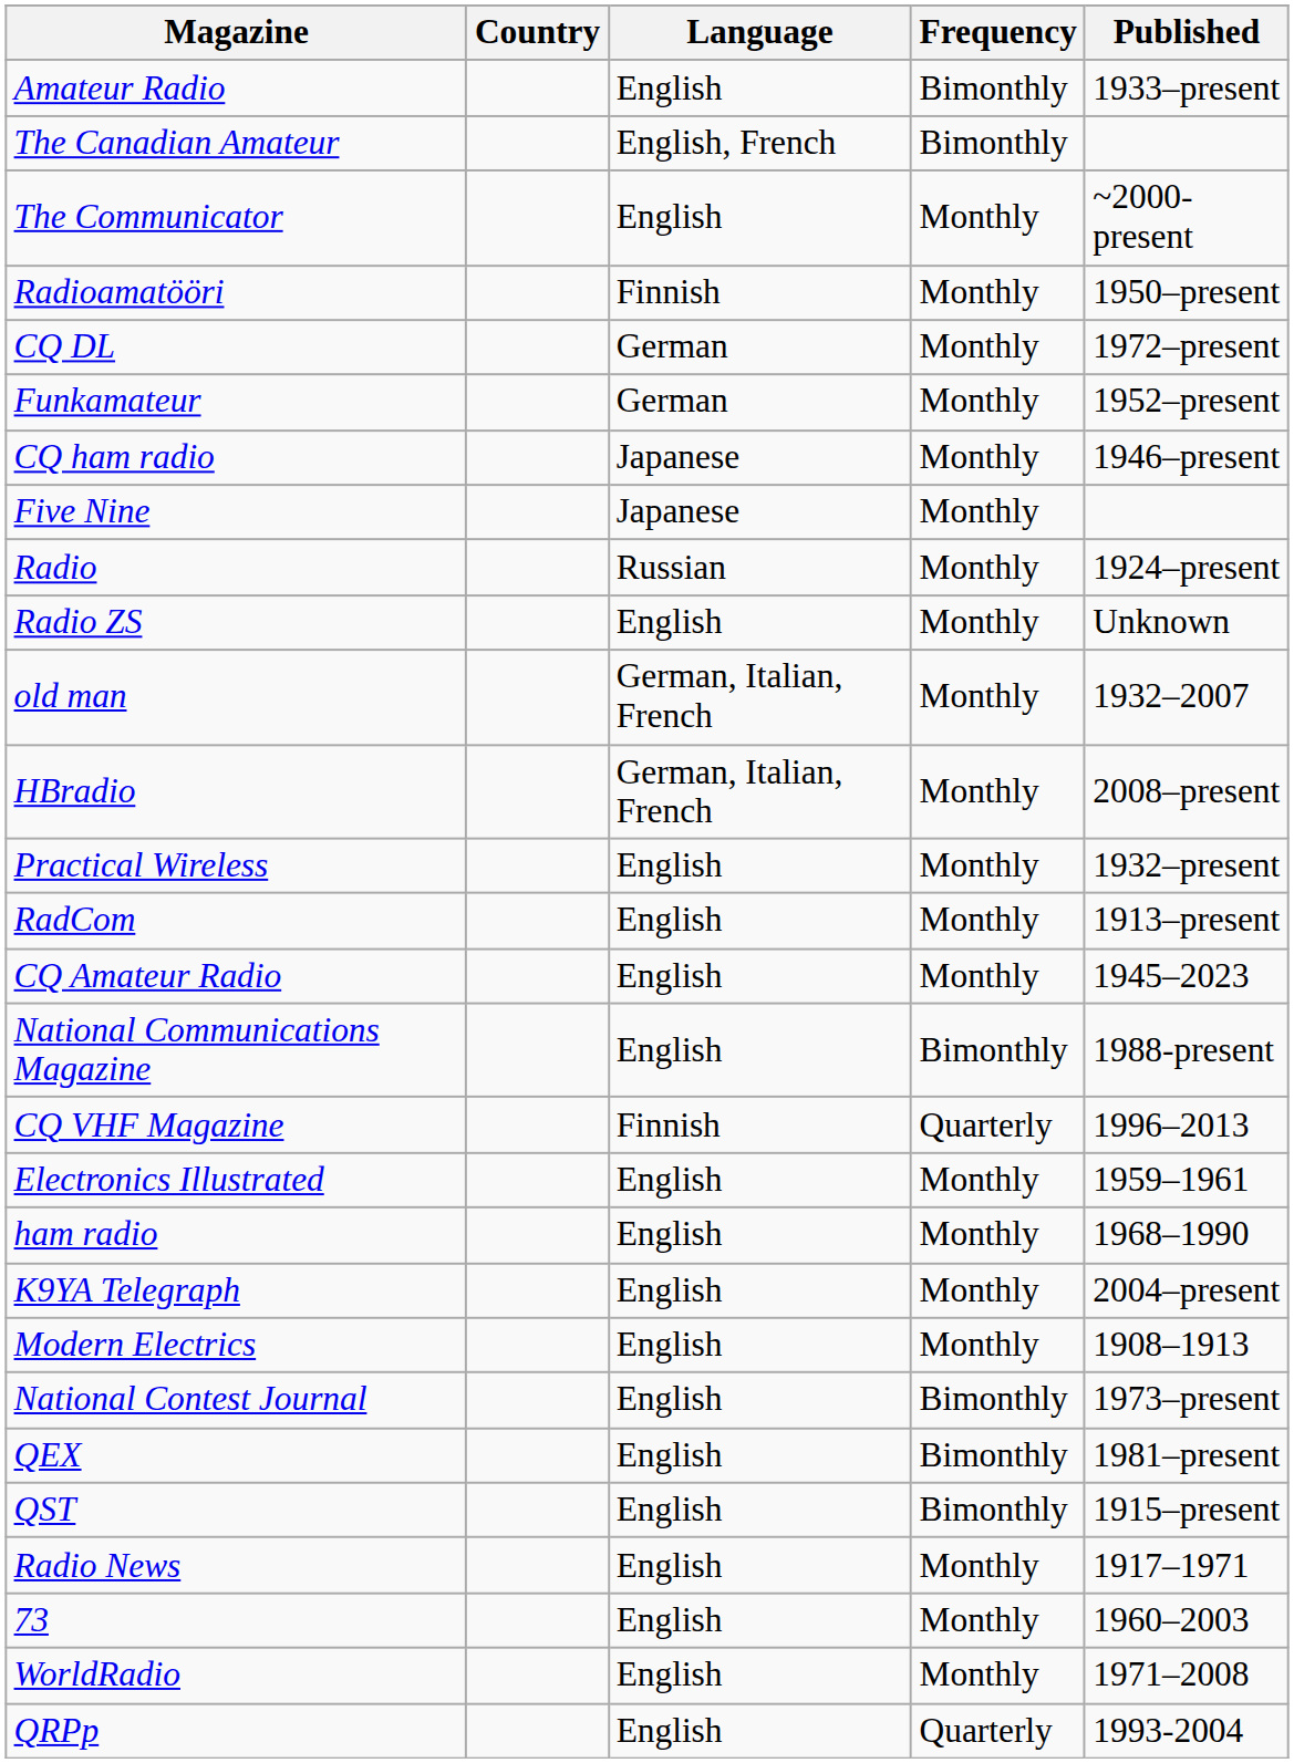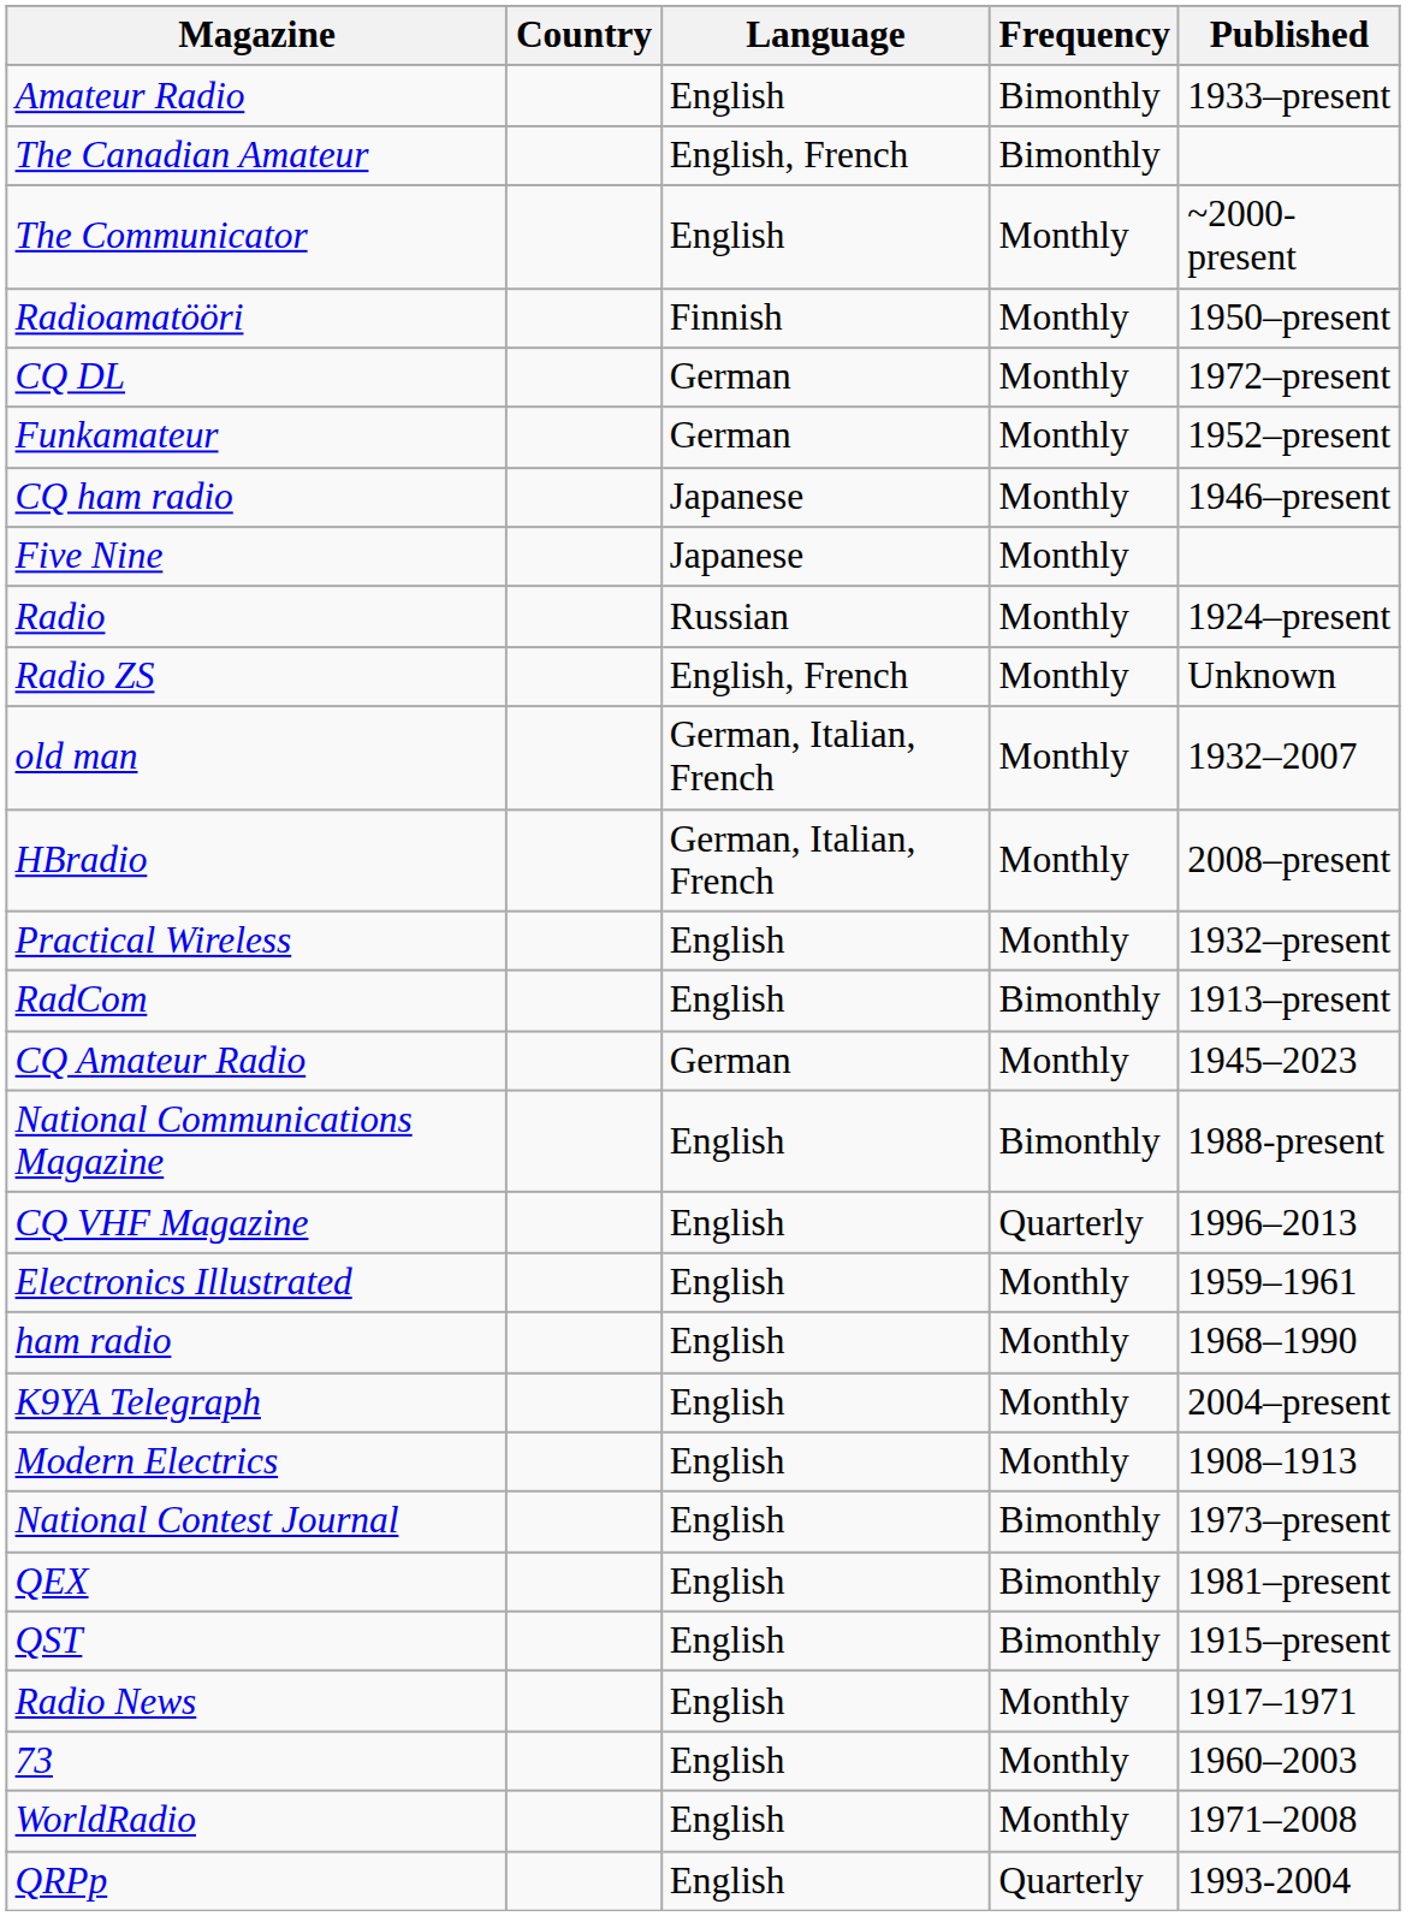Radio ZS | Language: English -> English, French
RadCom | Frequency: Monthly -> Bimonthly
CQ Amateur Radio | Language: English -> German
CQ VHF Magazine | Language: Finnish -> English
